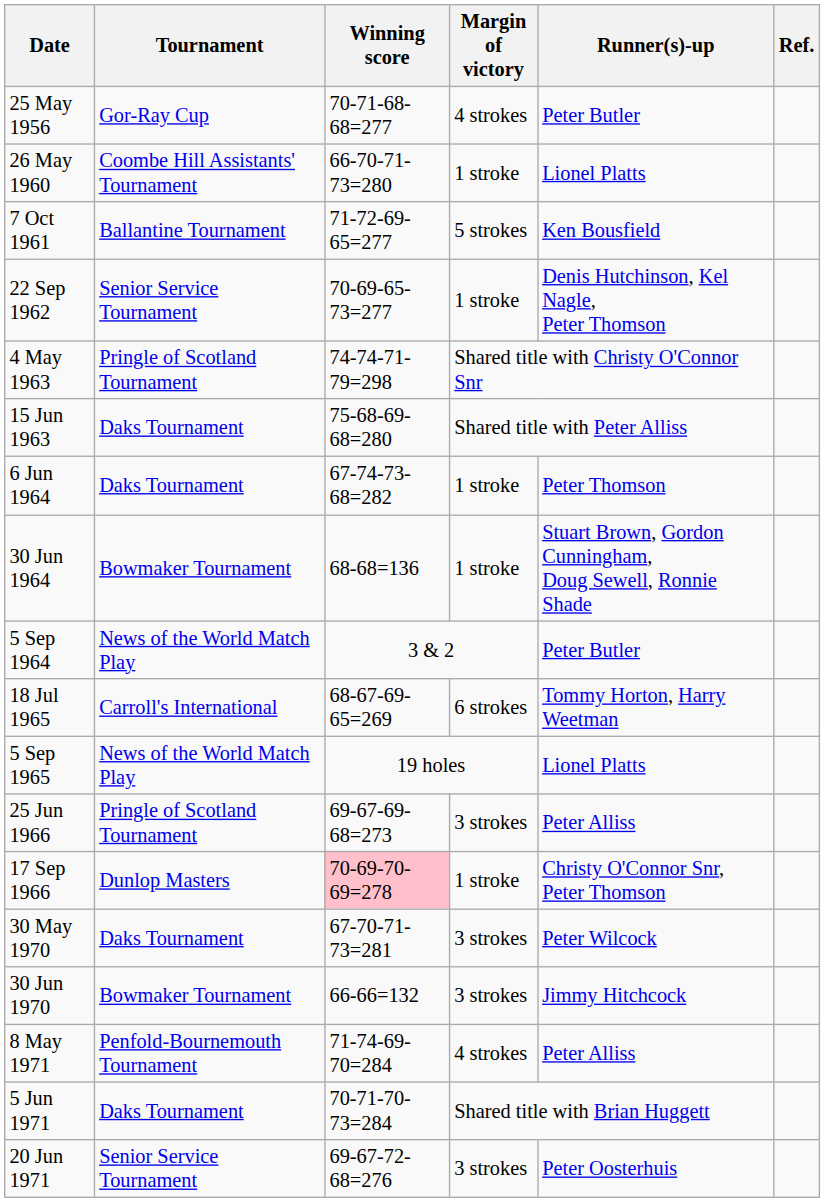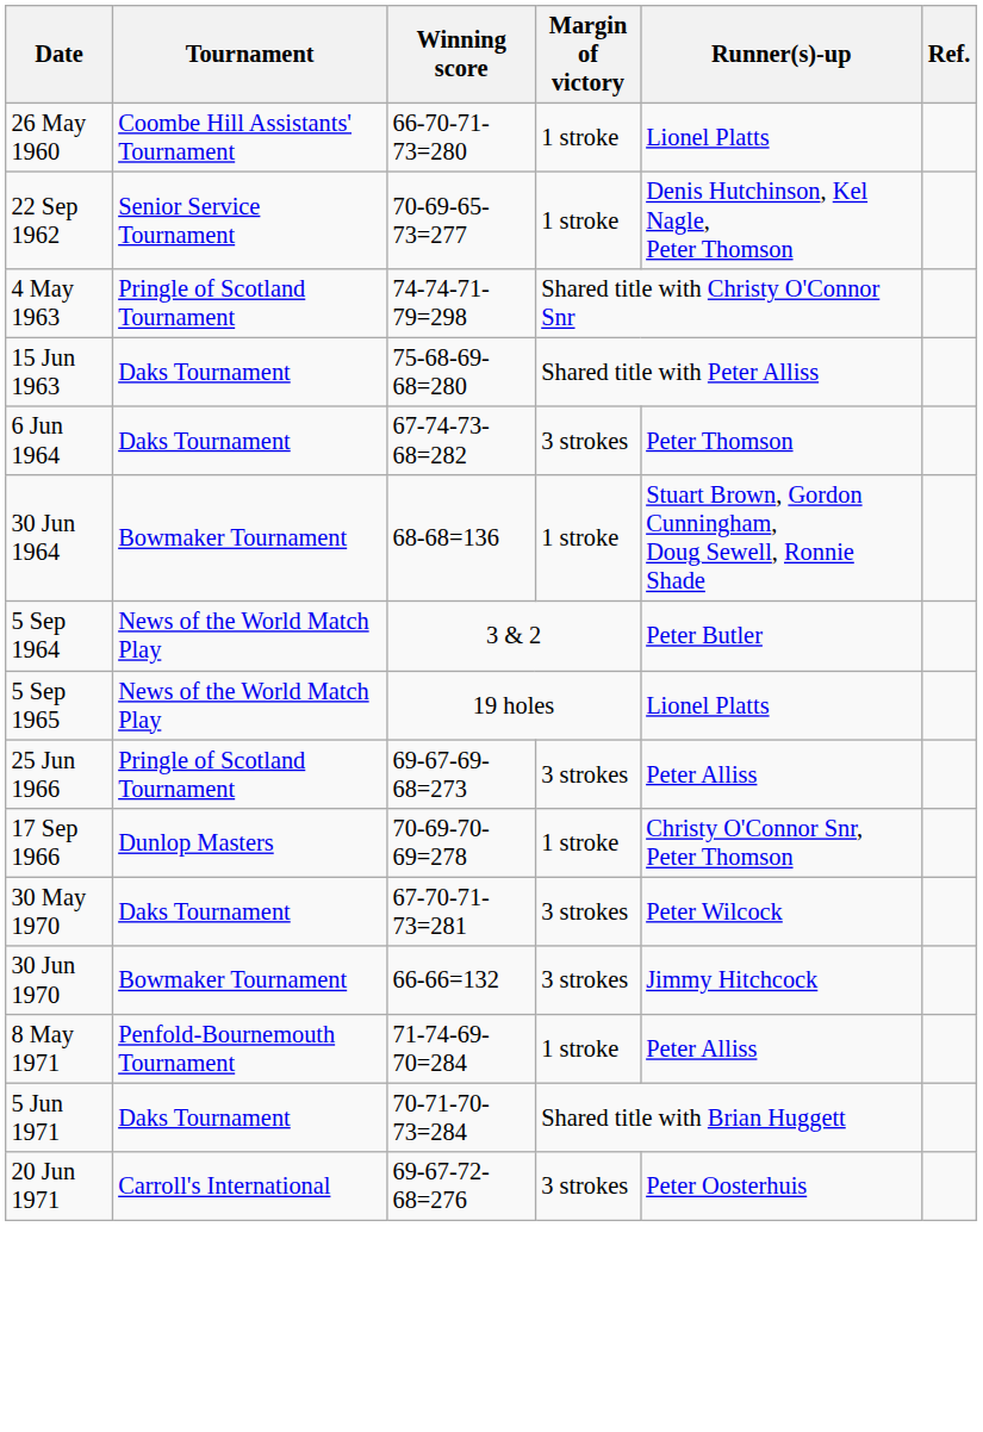- row: 25 May 1956 | Gor-Ray Cup | 70-71-68-68=277 | 4 strokes | Peter Butler
- row: 7 Oct 1961 | Ballantine Tournament | 71-72-69-65=277 | 5 strokes | Ken Bousfield
6 Jun 1964 | Margin of victory: 1 stroke -> 3 strokes
- row: 18 Jul 1965 | Carroll's International | 68-67-69-65=269 | 6 strokes | Tommy Horton, Harry Weetman
17 Sep 1966 | Winning score: pink background -> no background
8 May 1971 | Margin of victory: 4 strokes -> 1 stroke
20 Jun 1971 | Tournament: Senior Service Tournament -> Carroll's International
